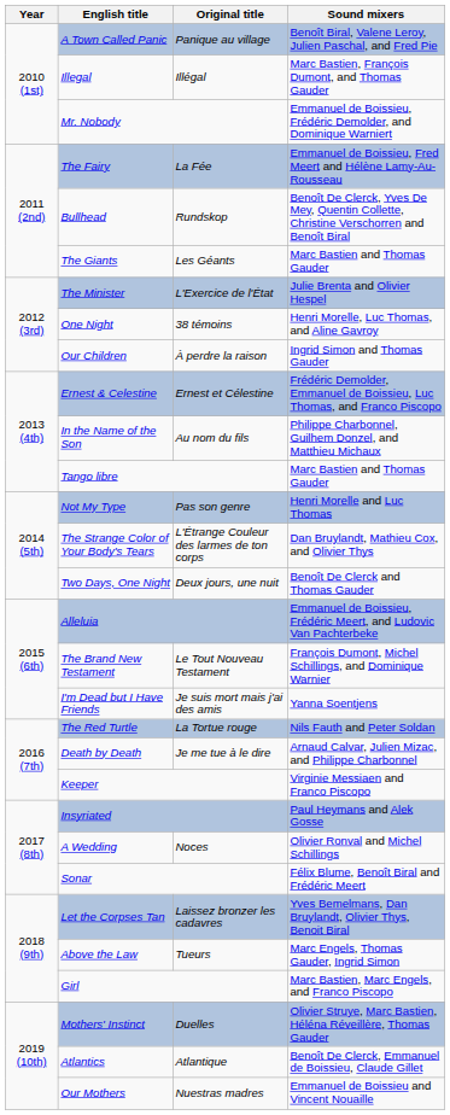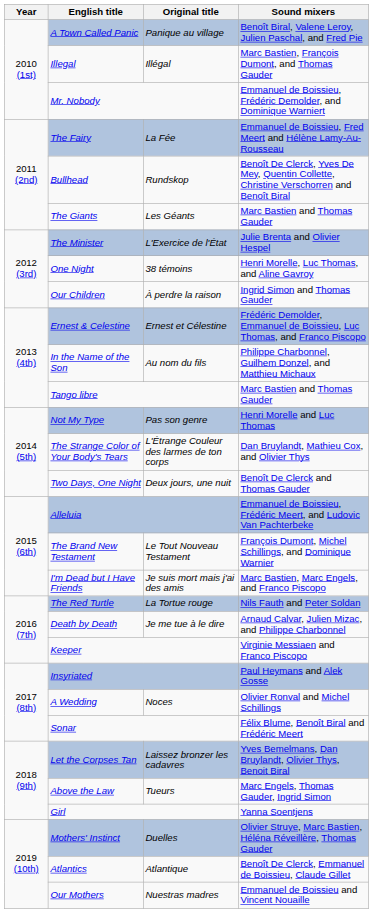I'm Dead but I Have Friends | Sound mixers: Yanna Soentjens -> Marc Bastien, Marc Engels, and Franco Piscopo
Girl | Sound mixers: Marc Bastien, Marc Engels, and Franco Piscopo -> Yanna Soentjens
